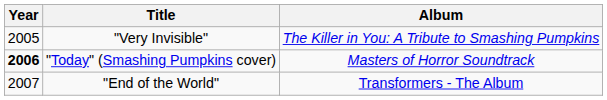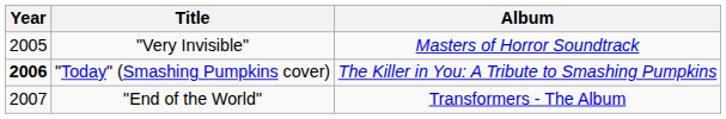"Very Invisible" | Album: The Killer in You: A Tribute to Smashing Pumpkins -> Masters of Horror Soundtrack
"Today" (Smashing Pumpkins cover) | Album: Masters of Horror Soundtrack -> The Killer in You: A Tribute to Smashing Pumpkins
